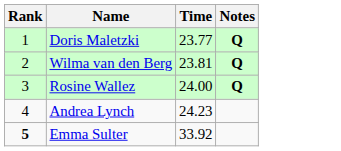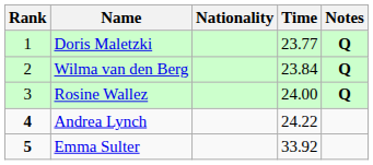+ column: Nationality
Wilma van den Berg | Time: 23.81 -> 23.84
Andrea Lynch | Rank: normal -> bold
Andrea Lynch | Time: 24.23 -> 24.22
